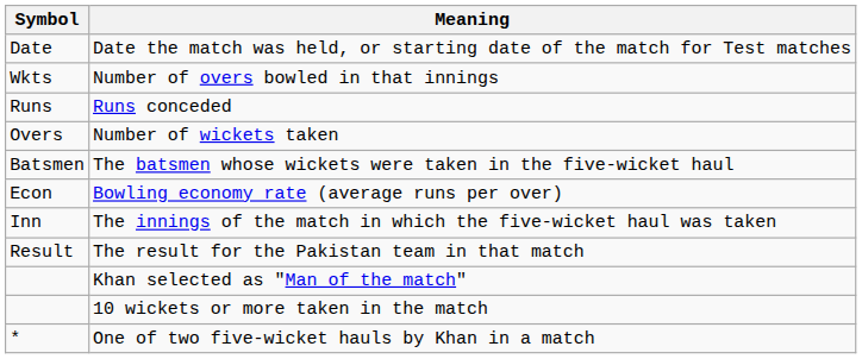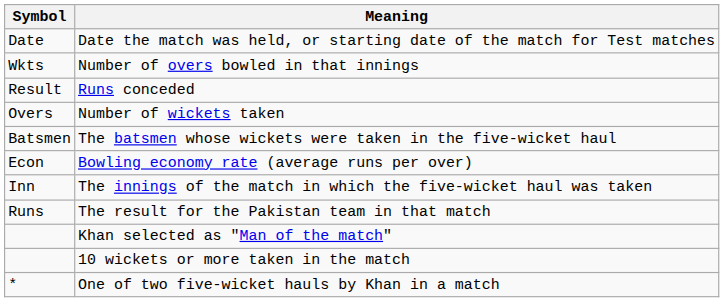Runs conceded | Symbol: Runs -> Result
The result for the Pakistan team in that match | Symbol: Result -> Runs
